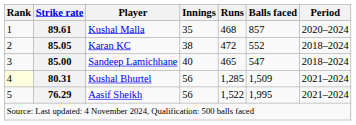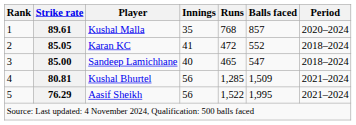Kushal Malla | Runs: 468 -> 768
Karan KC | Innings: 38 -> 41
Kushal Bhurtel | Rank: lightyellow background -> no background
Kushal Bhurtel | Strike rate: 80.31 -> 80.81
